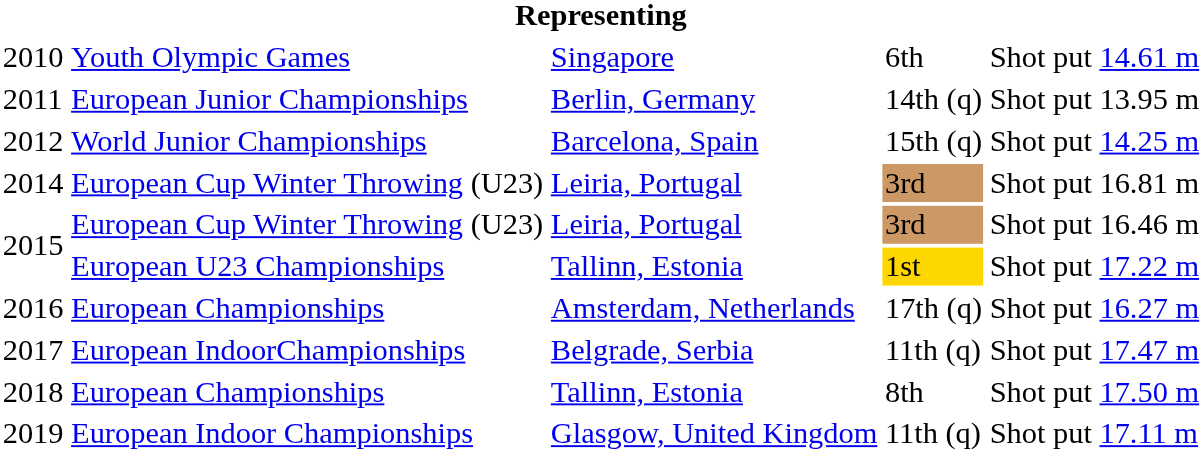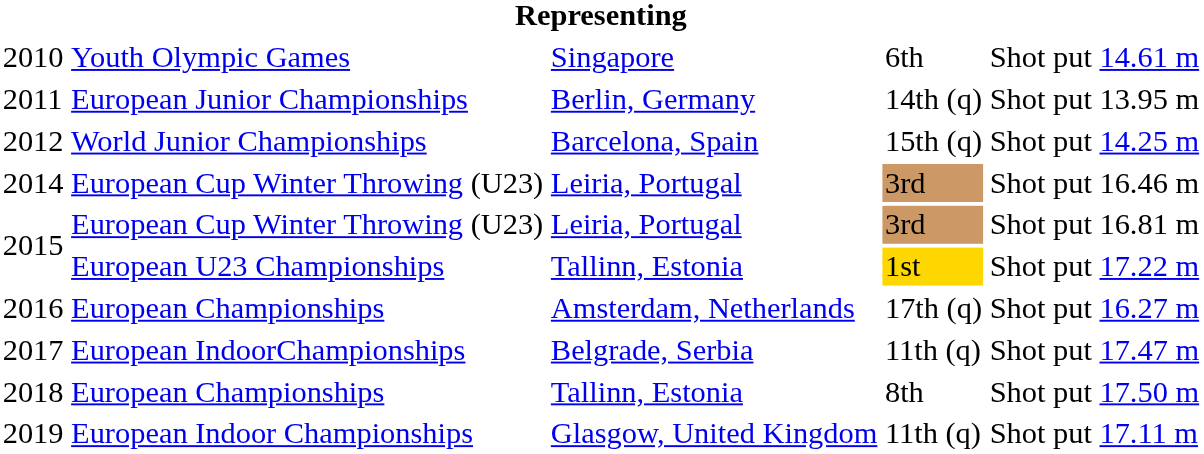2014 | column 6: 16.81 m -> 16.46 m
2015 / European Cup Winter Throwing (U23) | column 6: 16.46 m -> 16.81 m
